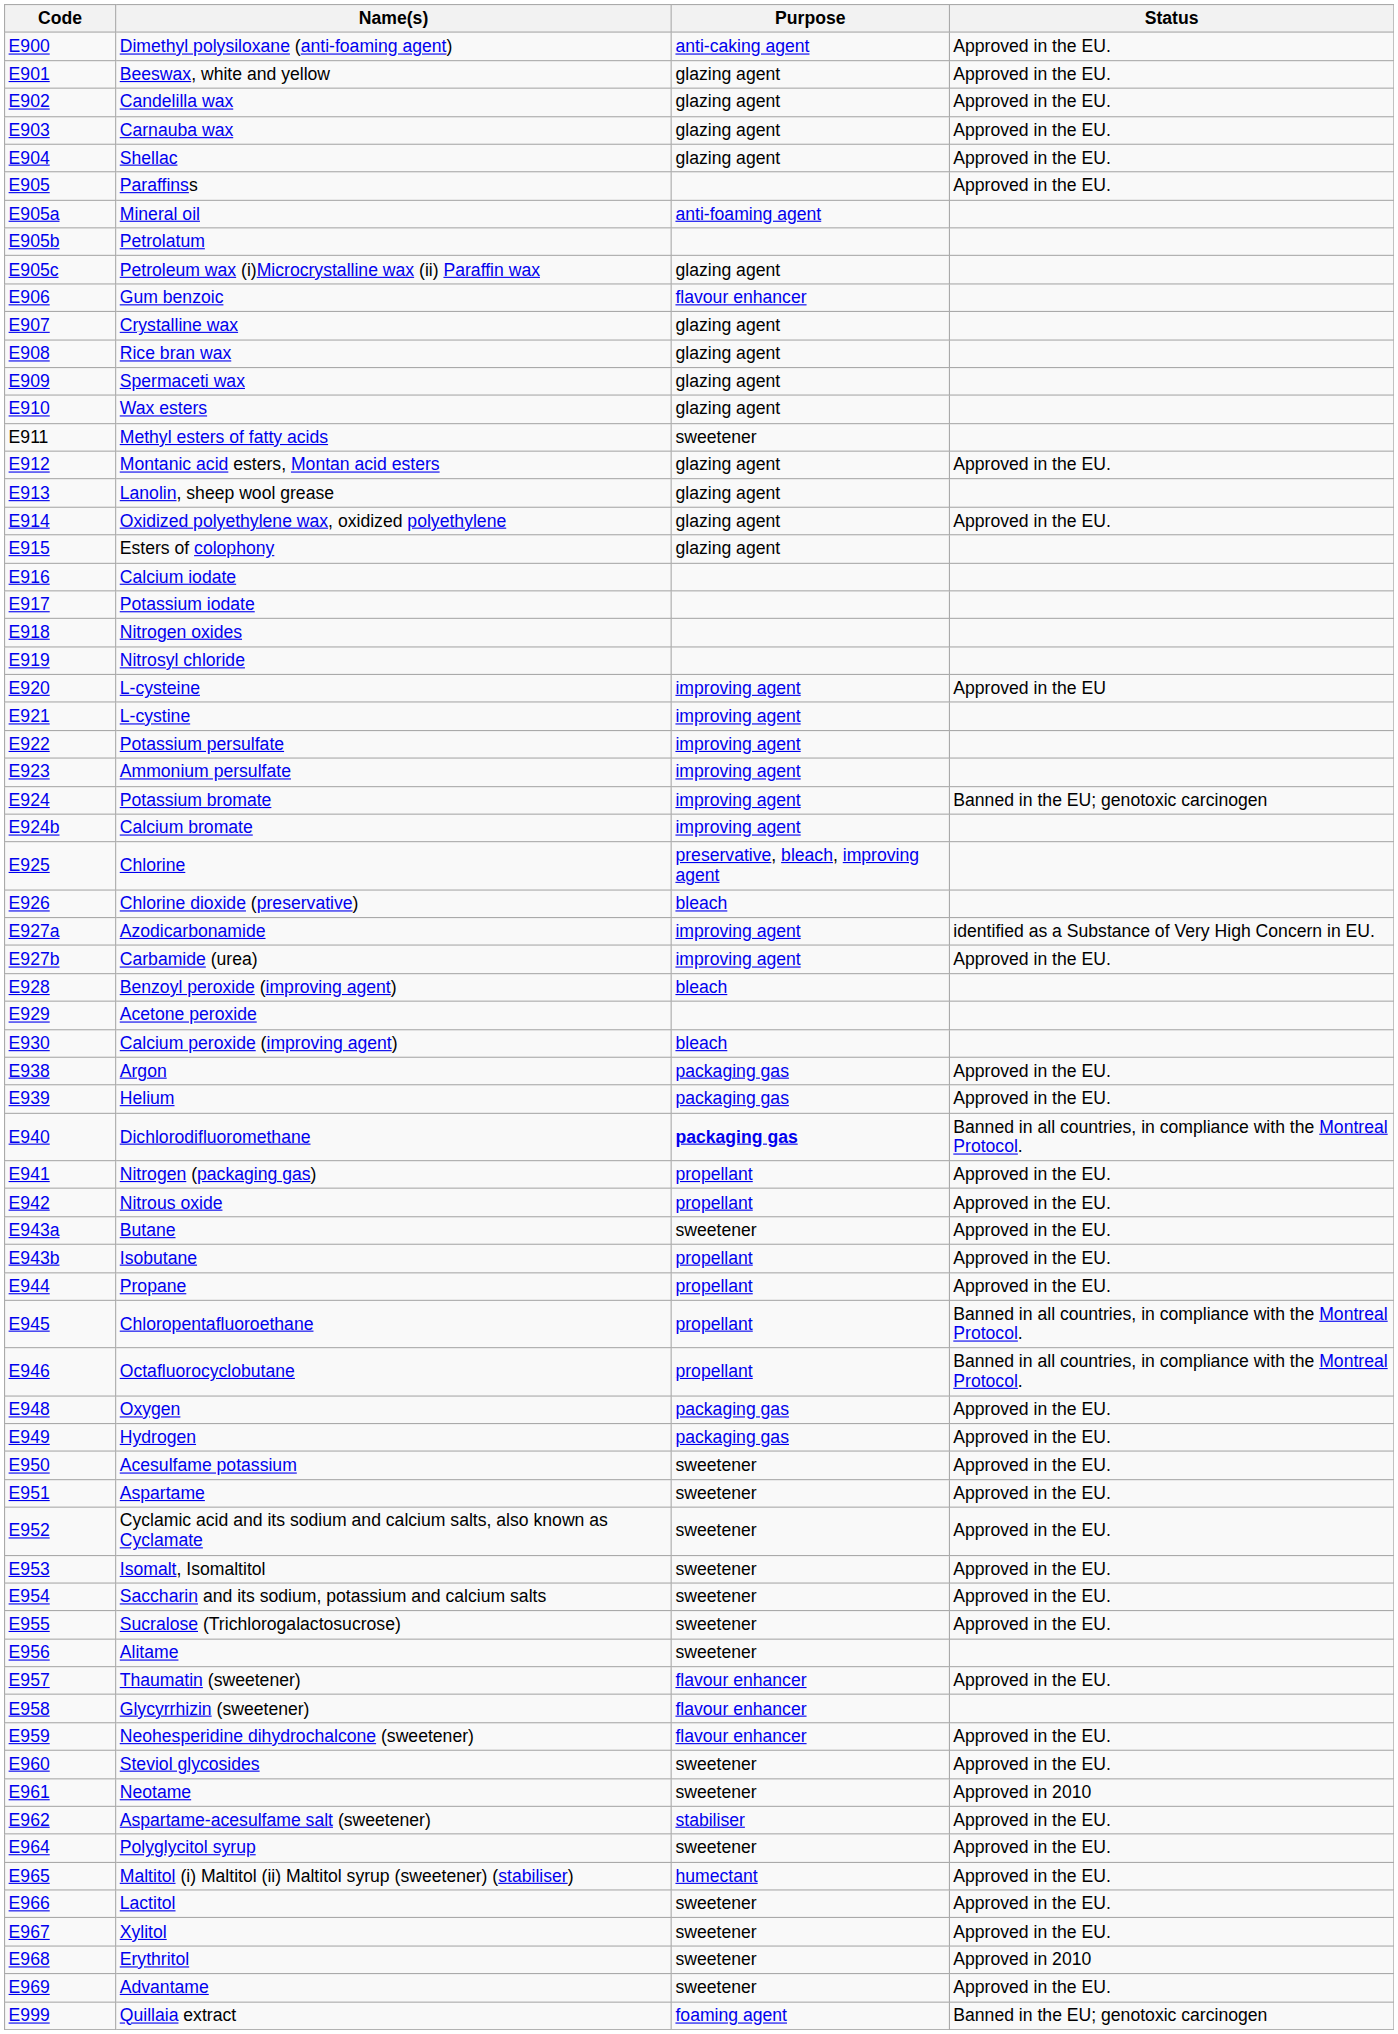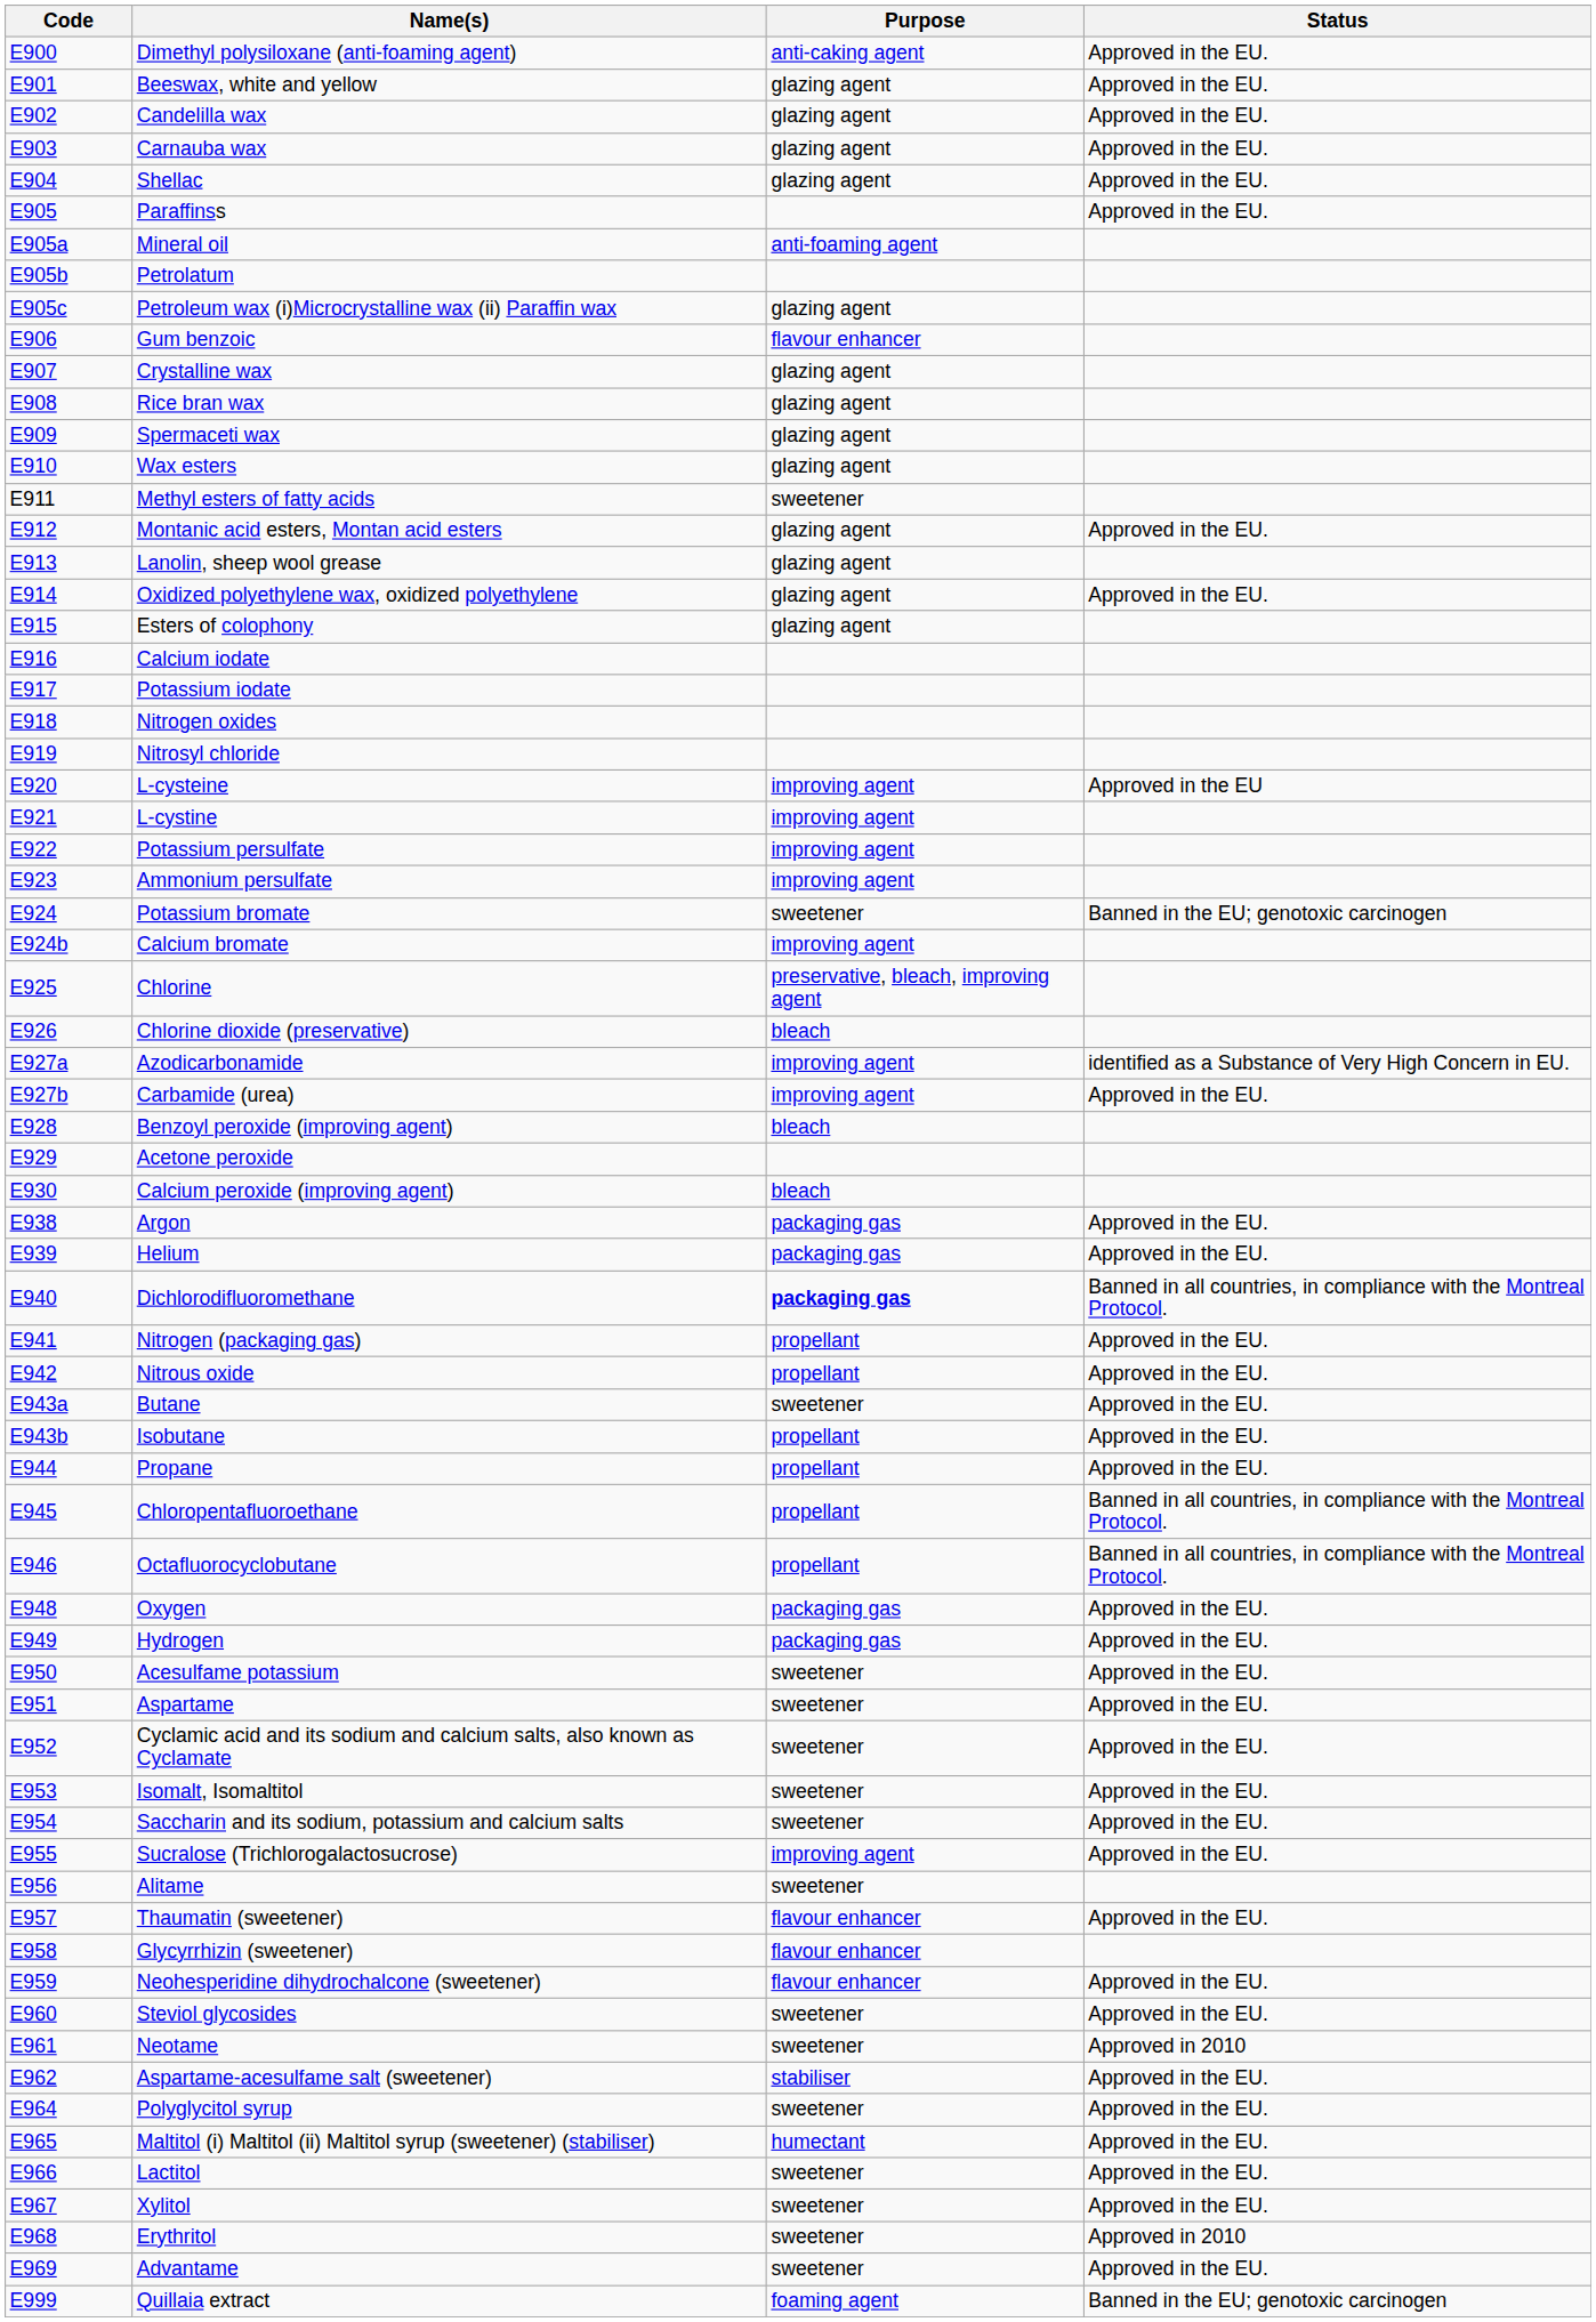Potassium bromate | Purpose: improving agent -> sweetener
Sucralose (Trichlorogalactosucrose) | Purpose: sweetener -> improving agent
